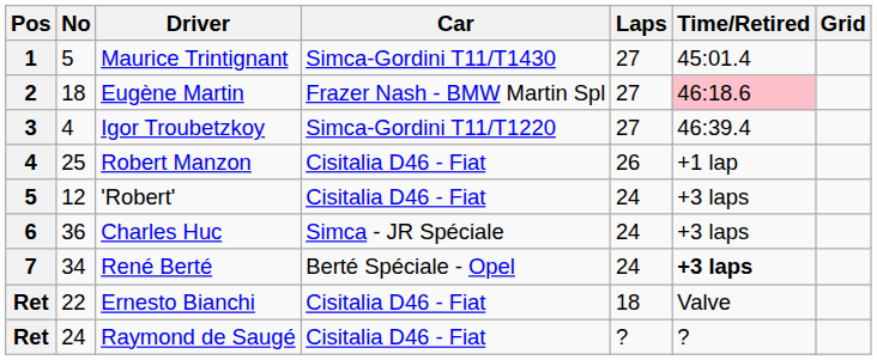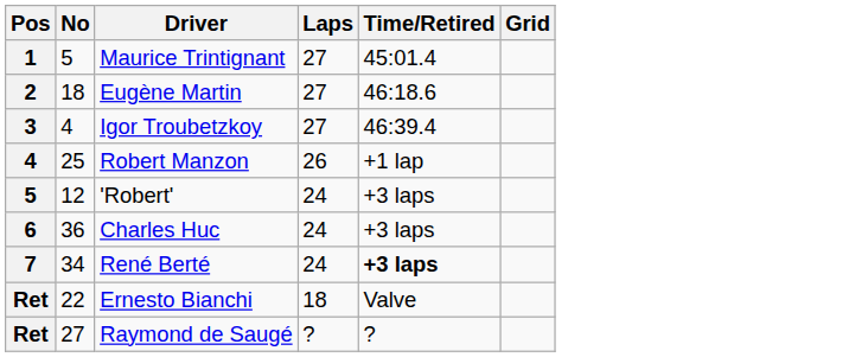- column: Car | Simca-Gordini T11/T1430 | Frazer Nash - BMW Martin Spl | Simca-Gordini T11/T1220 | Cisitalia D46 - Fiat | Cisitalia D46 - Fiat | Simca - JR Spéciale | Berté Spéciale - Opel | Cisitalia D46 - Fiat | Cisitalia D46 - Fiat
Eugène Martin | Time/Retired: pink background -> no background
Raymond de Saugé | No: 24 -> 27
